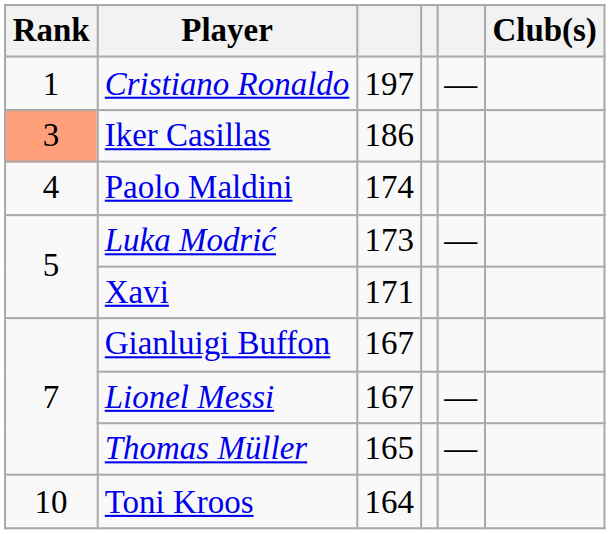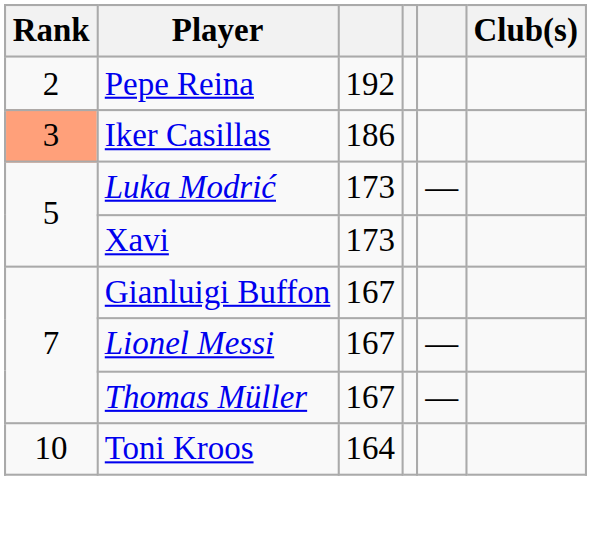- row: 1 | Cristiano Ronaldo | 197 | —
+ row: 2 | Pepe Reina | 192
- row: 4 | Paolo Maldini | 174
Xavi | column 3: 171 -> 173
Thomas Müller | column 3: 165 -> 167
